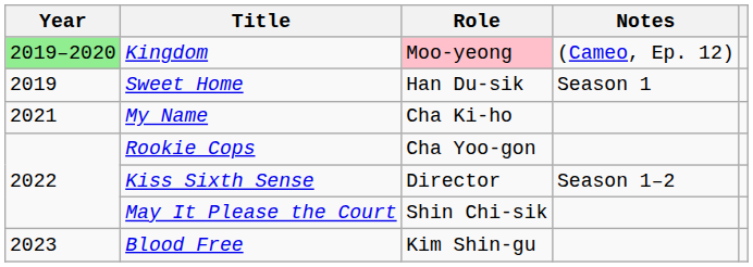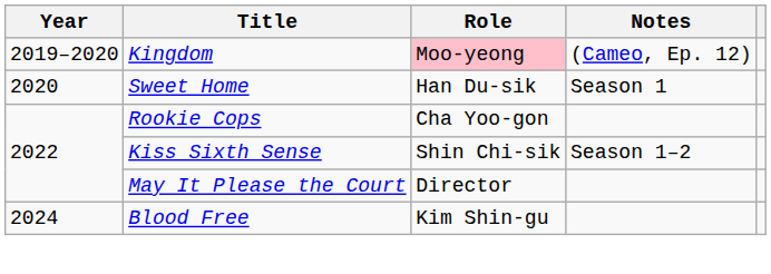Kingdom | Year: lightgreen background -> no background
Sweet Home | Year: 2019 -> 2020
- row: 2021 | My Name | Cha Ki-ho
Kiss Sixth Sense | Role: Director -> Shin Chi-sik
May It Please the Court | Role: Shin Chi-sik -> Director
Blood Free | Year: 2023 -> 2024
